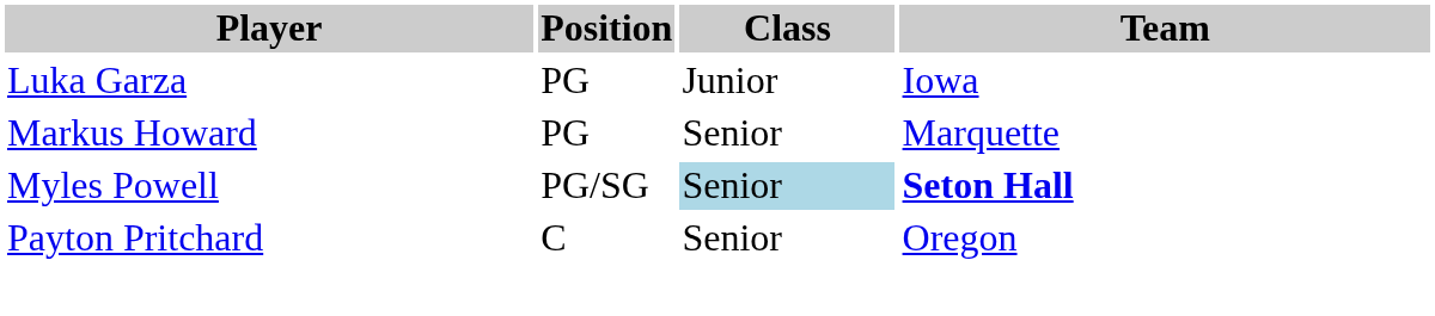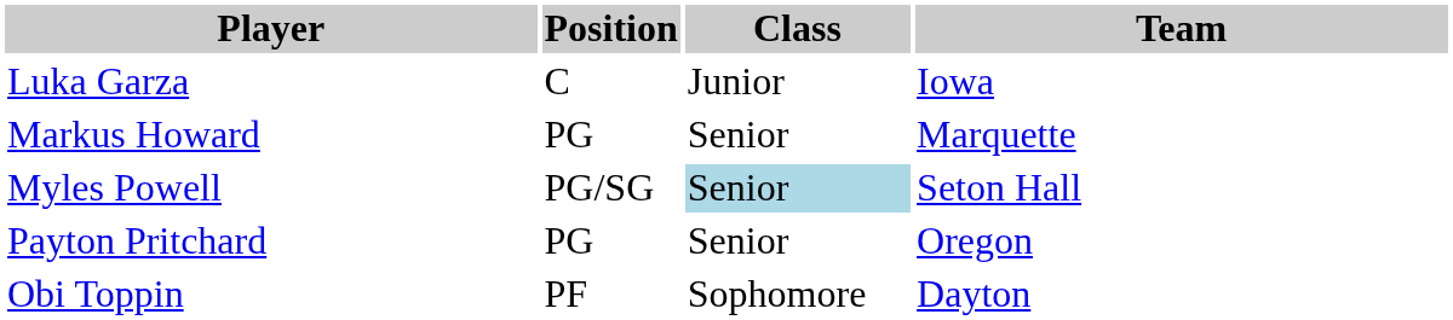Luka Garza | Position: PG -> C
Myles Powell | Team: bold -> normal
Payton Pritchard | Position: C -> PG
+ row: Obi Toppin | PF | Sophomore | Dayton
